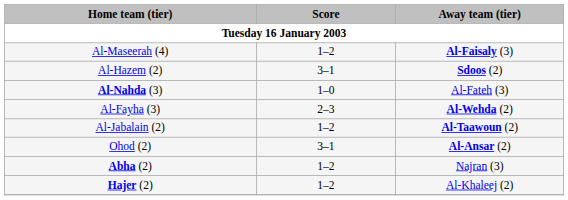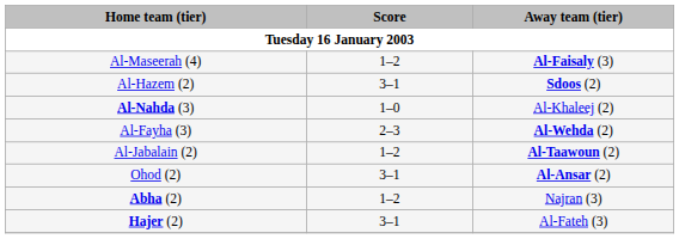Al-Nahda (3) | Away team (tier): Al-Fateh (3) -> Al-Khaleej (2)
Hajer (2) | Score: 1–2 -> 3–1
Hajer (2) | Away team (tier): Al-Khaleej (2) -> Al-Fateh (3)
